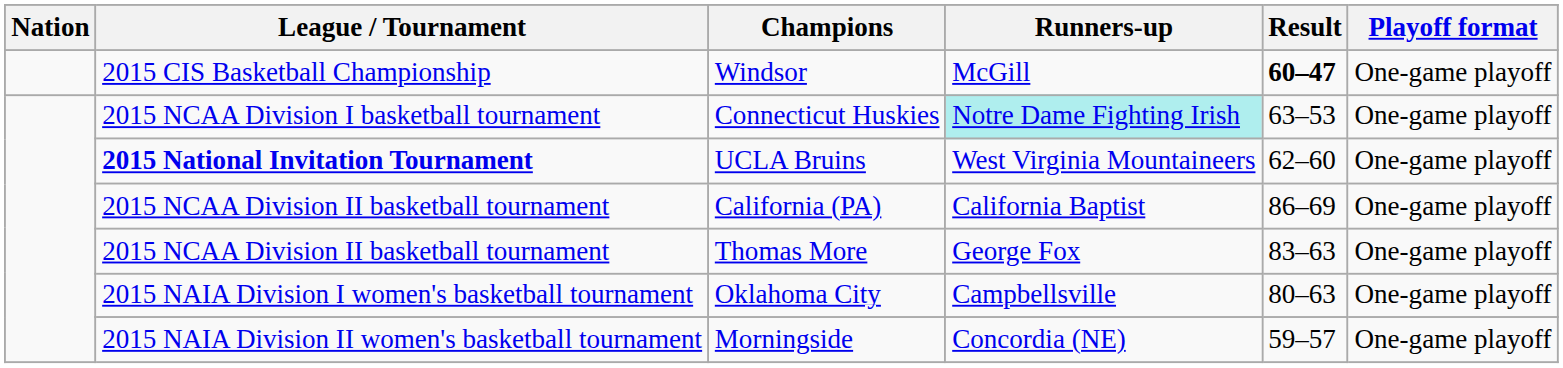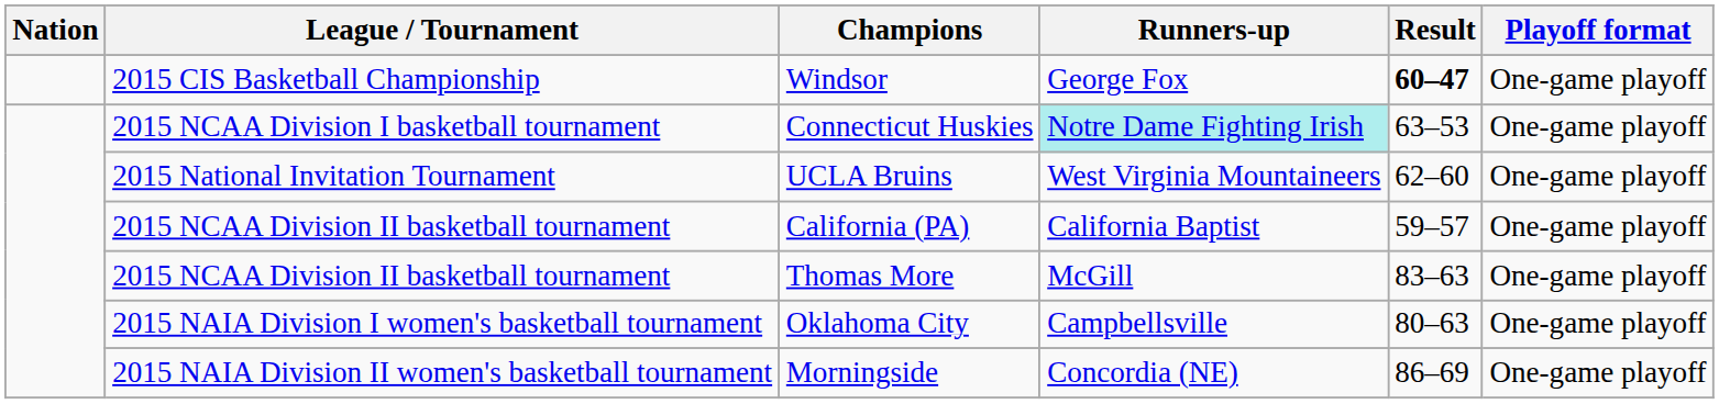Windsor | Runners-up: McGill -> George Fox
UCLA Bruins | League / Tournament: bold -> normal
California (PA) | Result: 86–69 -> 59–57
Thomas More | Runners-up: George Fox -> McGill
Morningside | Result: 59–57 -> 86–69
